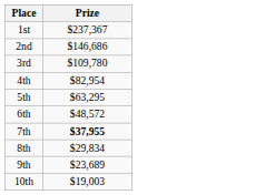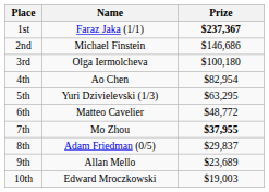+ column: Name | Faraz Jaka (1/1) | Michael Finstein | Olga Iermolcheva | Ao Chen | Yuri Dzivielevski (1/3) | Matteo Cavelier | Mo Zhou | Adam Friedman (0/5) | Allan Mello | Edward Mroczkowski
1st | Prize: normal -> bold
3rd | Prize: $109,780 -> $100,180
6th | Prize: $48,572 -> $48,772
8th | Prize: $29,834 -> $29,837
